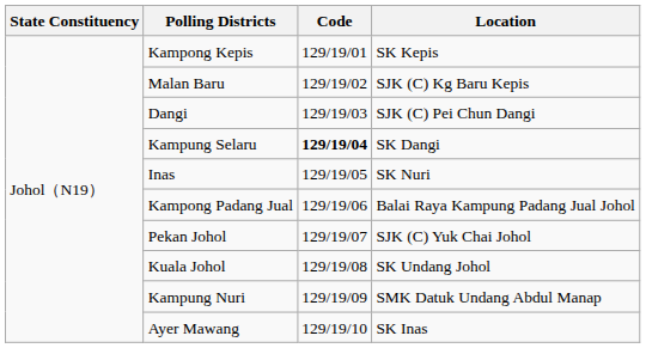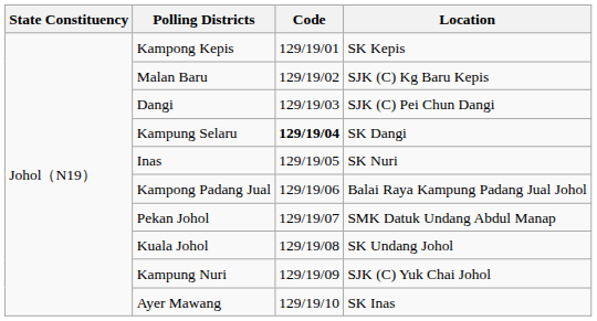Pekan Johol | Location: SJK (C) Yuk Chai Johol -> SMK Datuk Undang Abdul Manap
Kampung Nuri | Location: SMK Datuk Undang Abdul Manap -> SJK (C) Yuk Chai Johol
